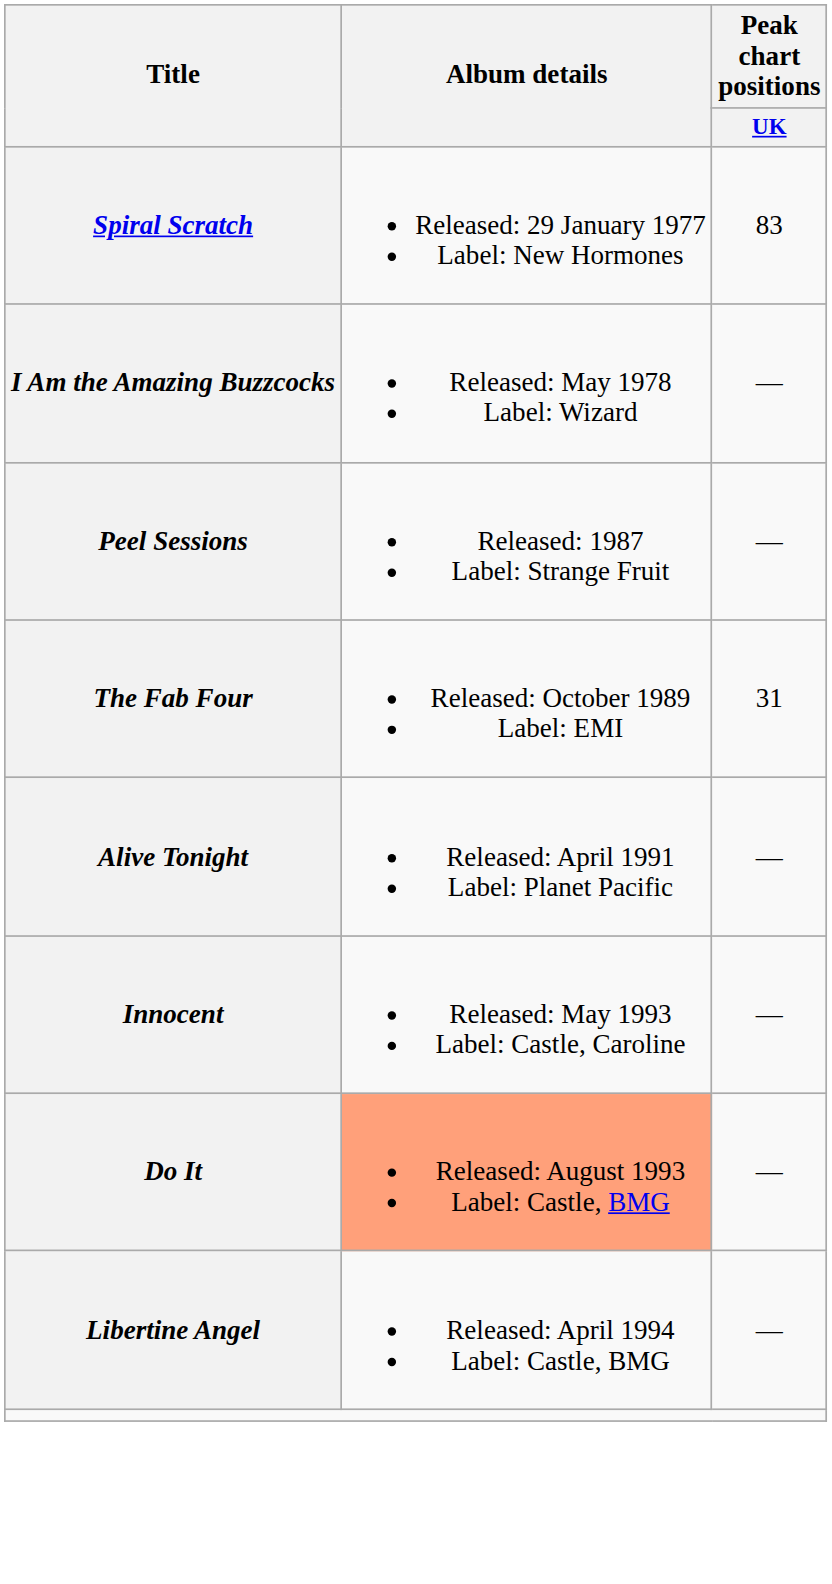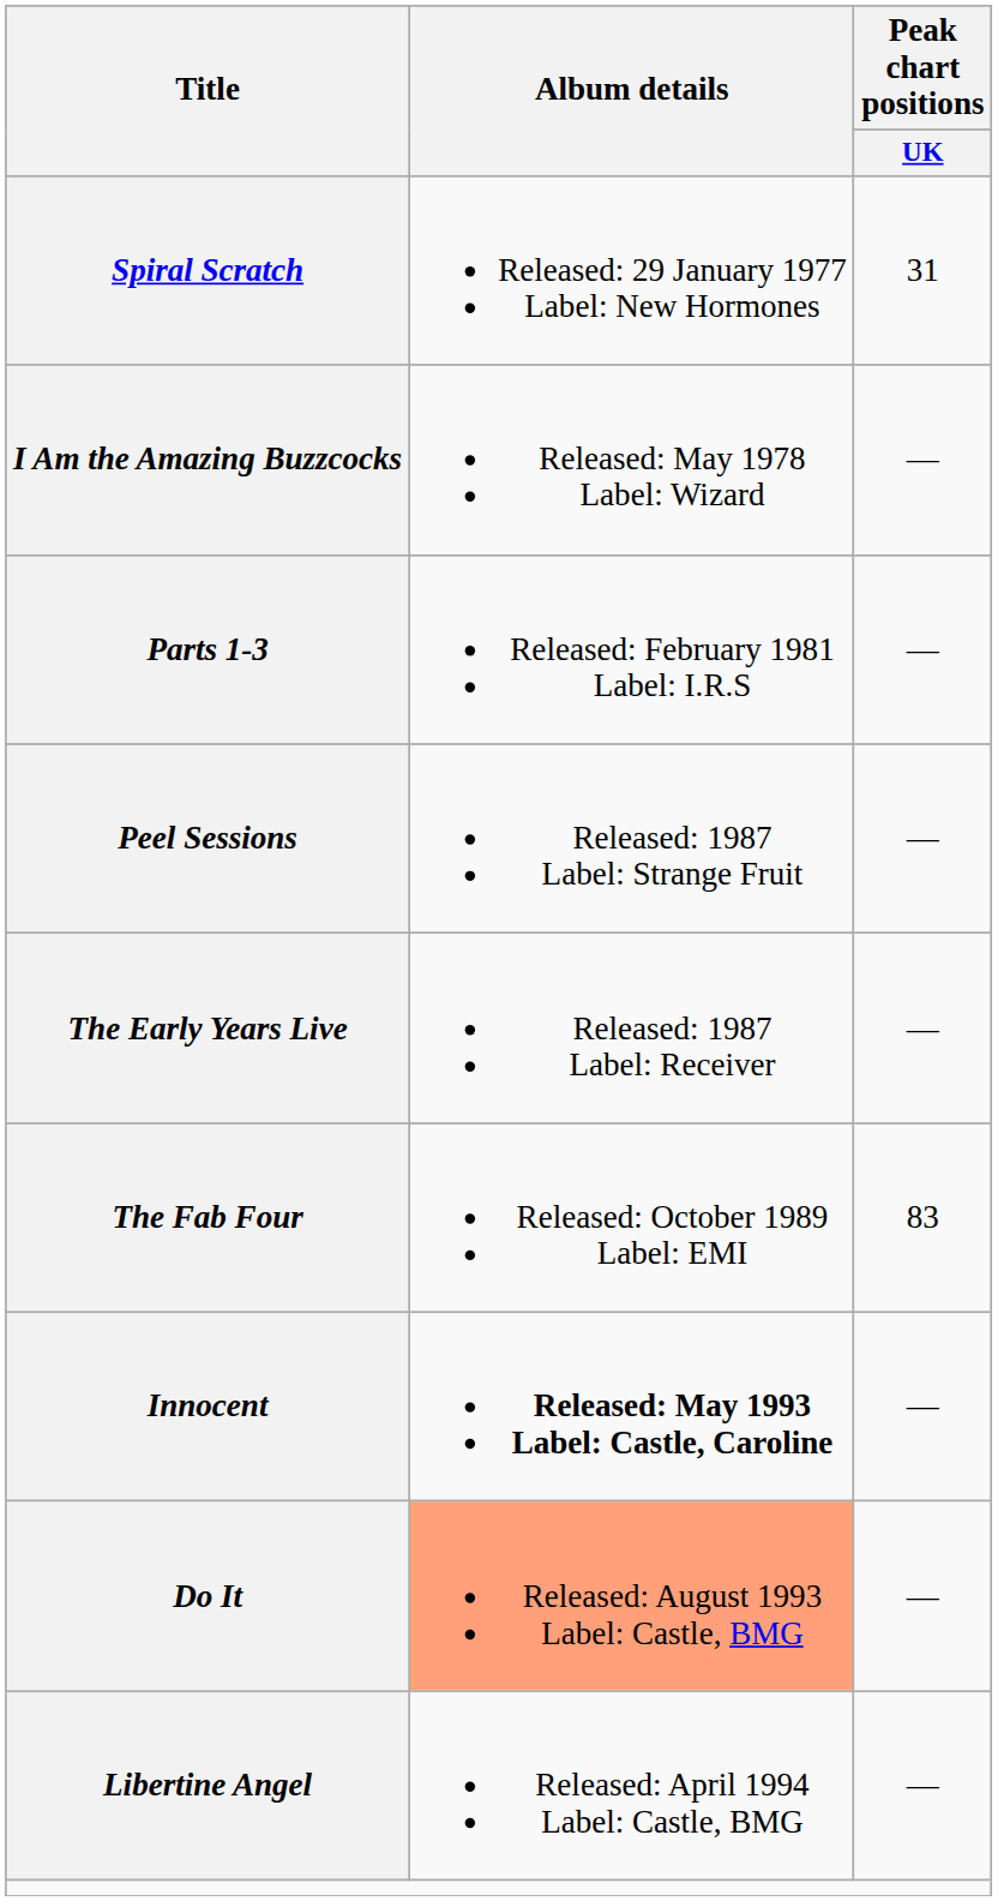Spiral Scratch | Peak chart positions / UK: 83 -> 31
+ row: Parts 1-3 | Released: February 1981 Label: I.R.S | —
+ row: The Early Years Live | Released: 1987 Label: Receiver | —
The Fab Four | Peak chart positions / UK: 31 -> 83
- row: Alive Tonight | Released: April 1991 Label: Planet Pacific | —
Innocent | Album details: normal -> bold
